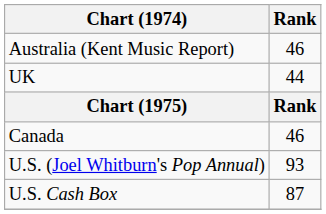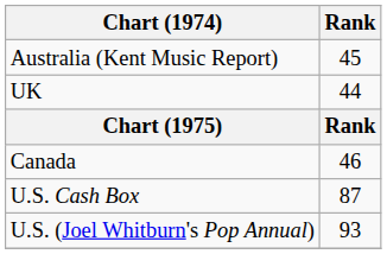Australia (Kent Music Report) | Rank: 46 -> 45
rows swapped: U.S. (Joel Whitburn's Pop Annual) <-> U.S. Cash Box
